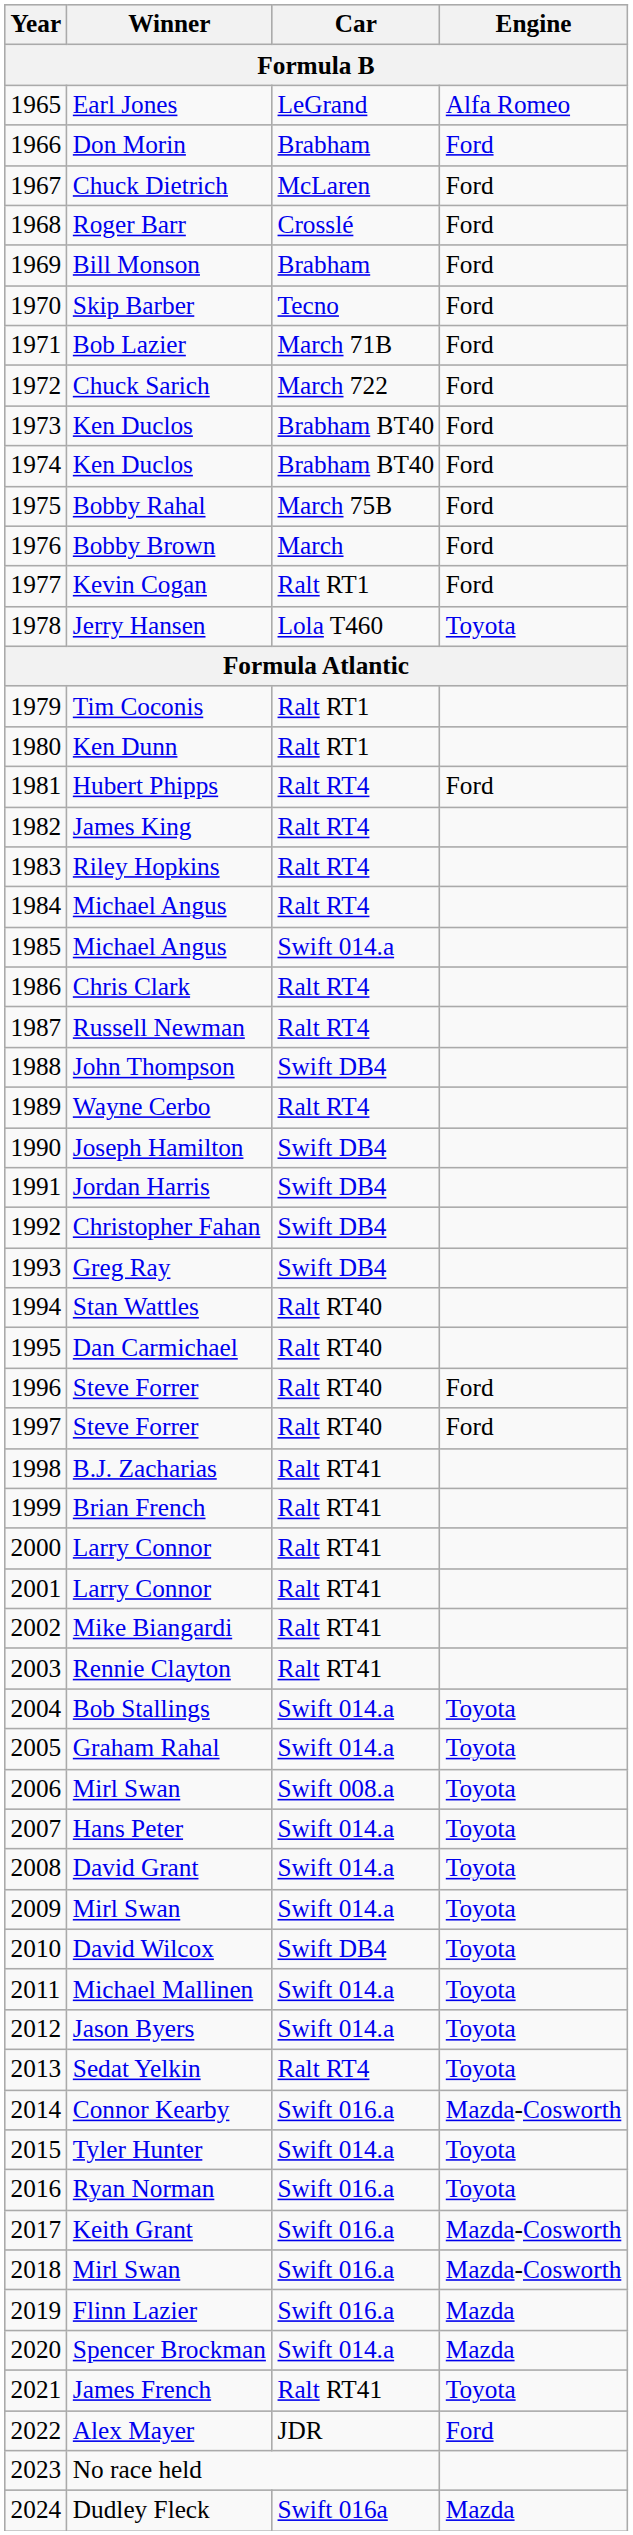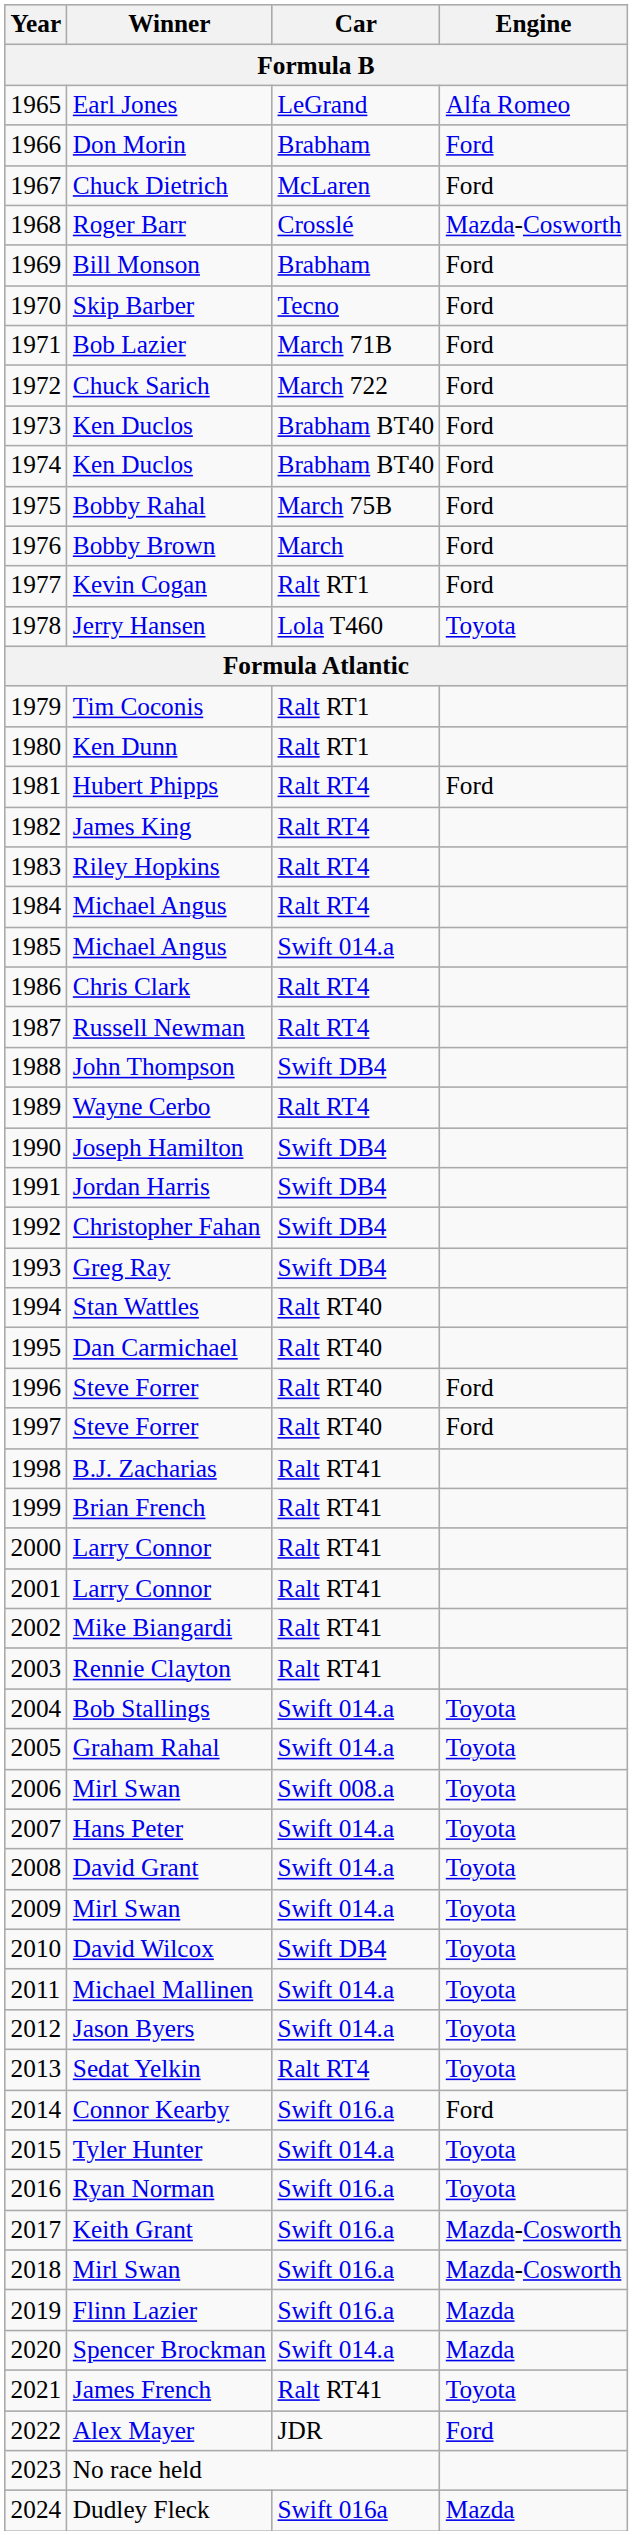Roger Barr | Engine: Ford -> Mazda-Cosworth
Connor Kearby | Engine: Mazda-Cosworth -> Ford
